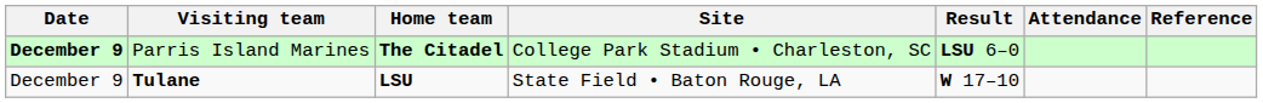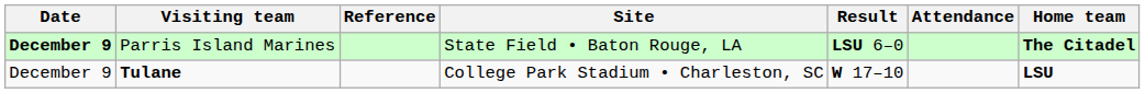columns swapped: Home team <-> Reference
Parris Island Marines | Site: College Park Stadium • Charleston, SC -> State Field • Baton Rouge, LA
Tulane | Site: State Field • Baton Rouge, LA -> College Park Stadium • Charleston, SC
